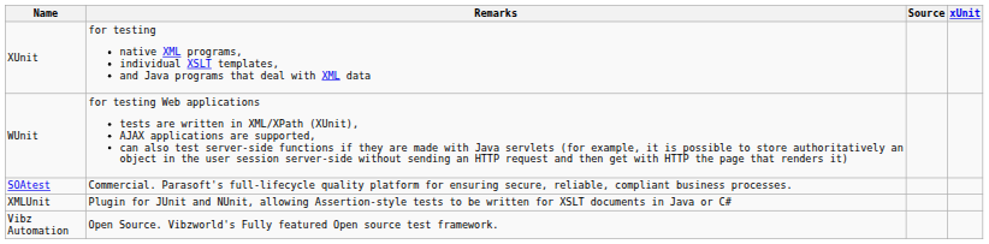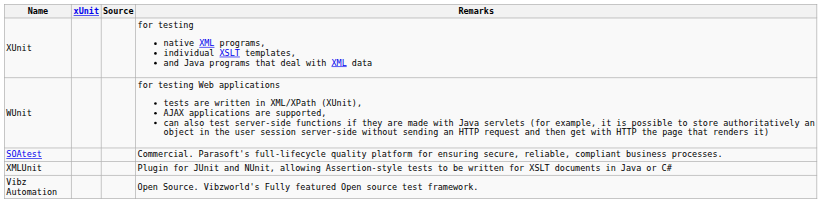columns swapped: xUnit <-> Remarks
